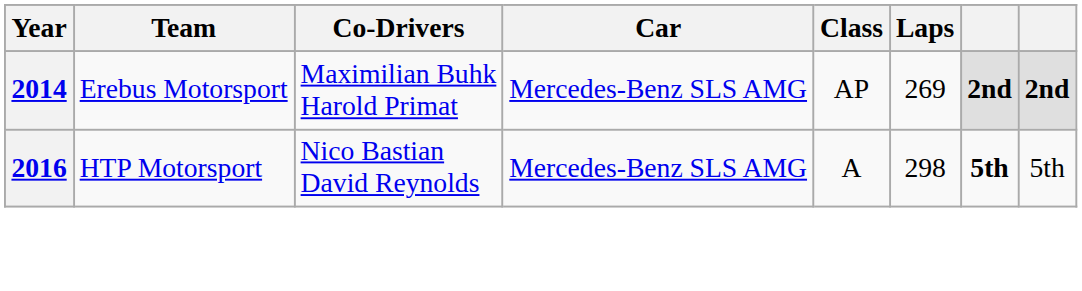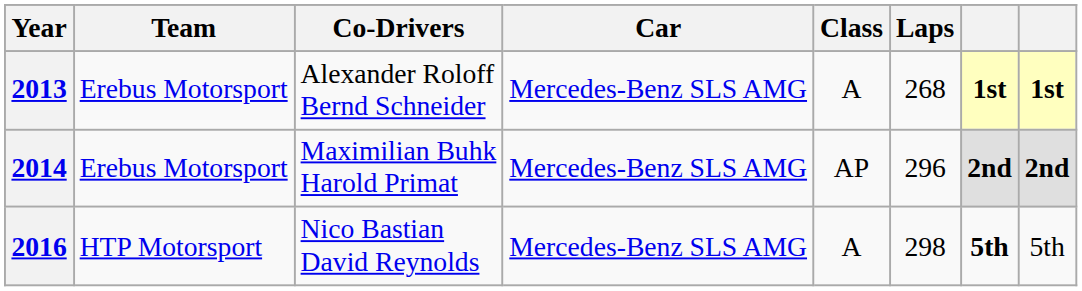+ row: 2013 | Erebus Motorsport | Alexander Roloff Bernd Schneider | Mercedes-Benz SLS AMG | A | 268 | 1st | 1st
2014 | Laps: 269 -> 296
